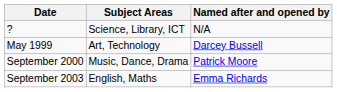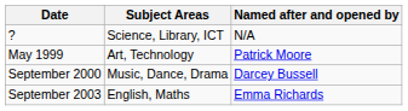May 1999 | Named after and opened by: Darcey Bussell -> Patrick Moore
September 2000 | Named after and opened by: Patrick Moore -> Darcey Bussell
